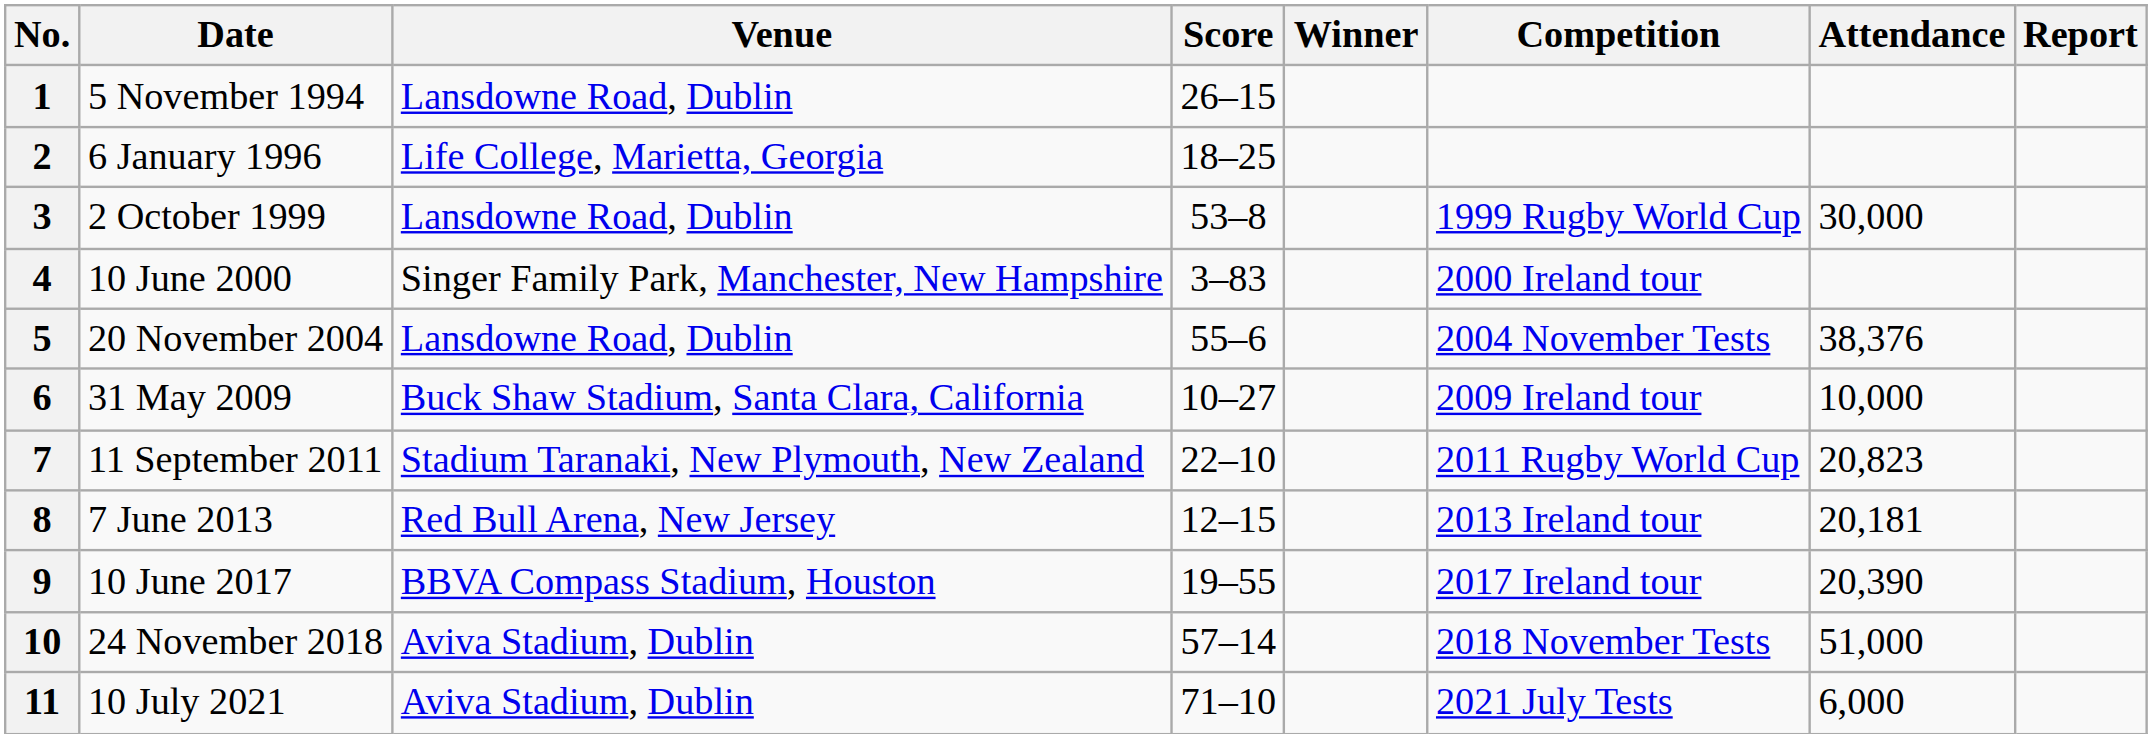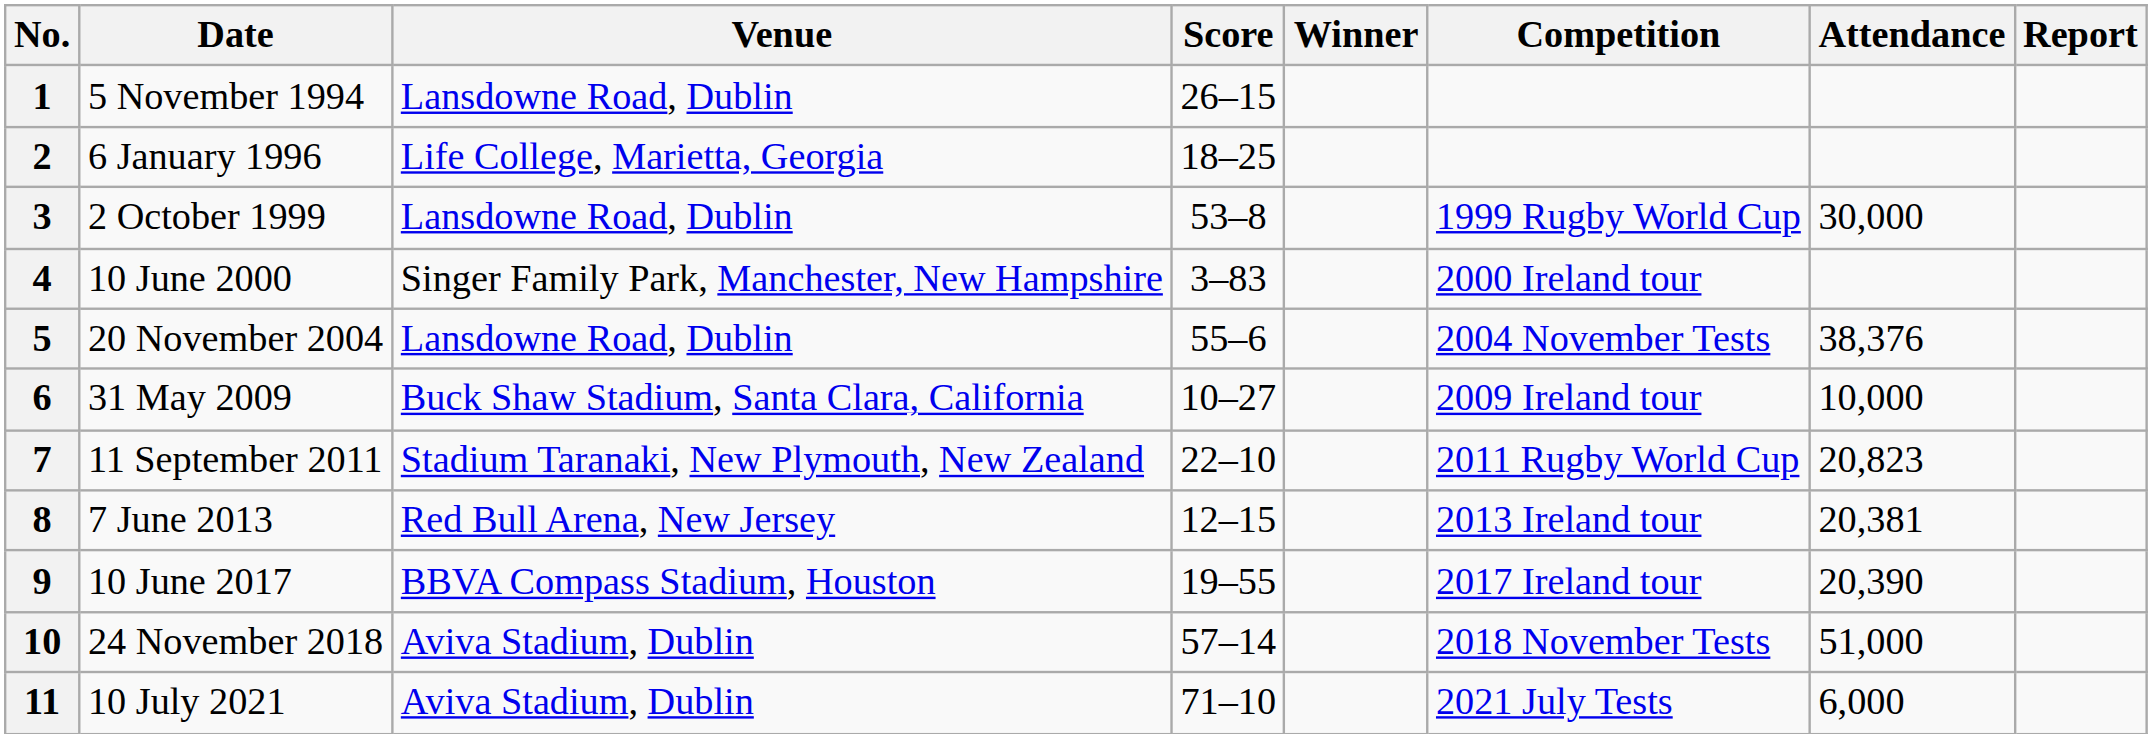8 | Attendance: 20,181 -> 20,381
